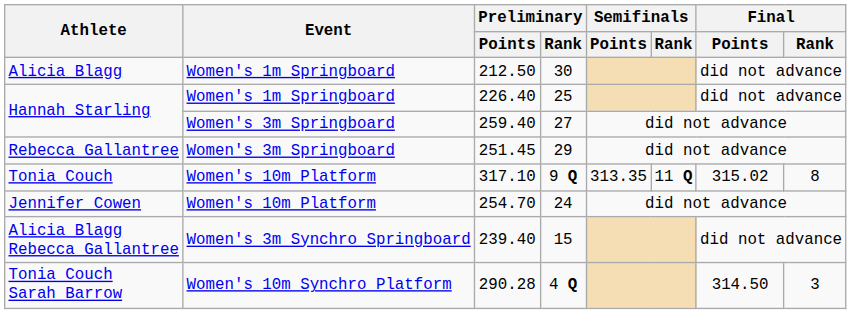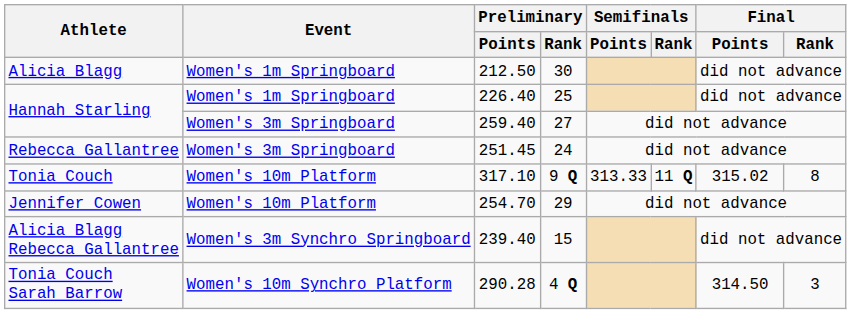251.45 | Preliminary / Rank: 29 -> 24
317.10 | Semifinals / Points: 313.35 -> 313.33
254.70 | Preliminary / Rank: 24 -> 29
